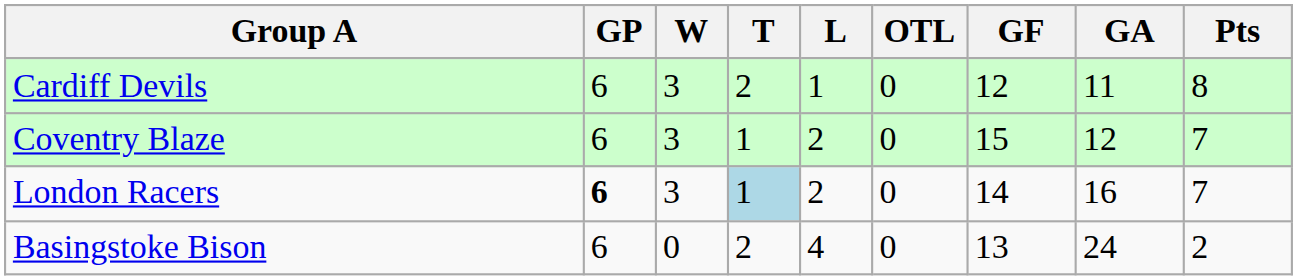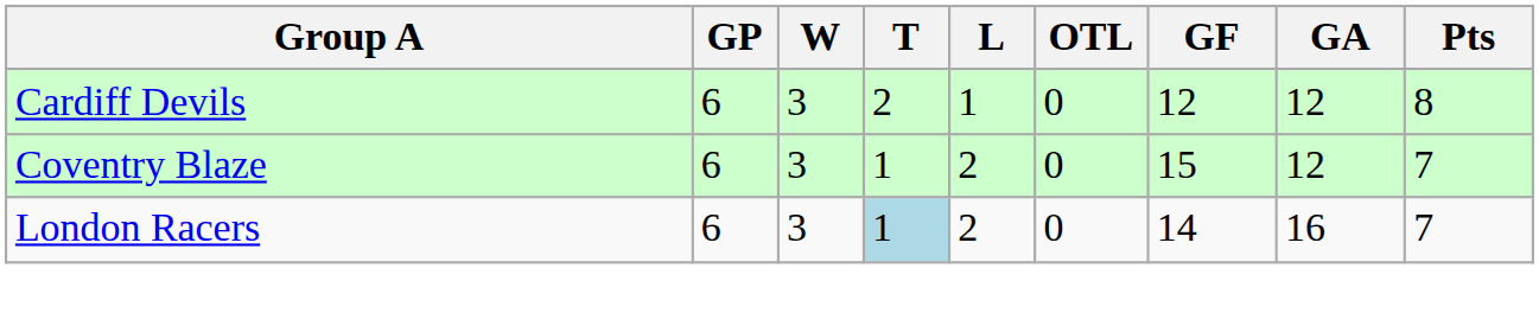Cardiff Devils | GA: 11 -> 12
London Racers | GP: bold -> normal
- row: Basingstoke Bison | 6 | 0 | 2 | 4 | 0 | 13 | 24 | 2
